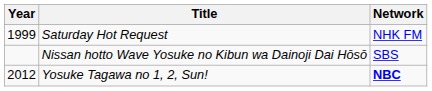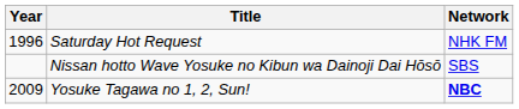Saturday Hot Request | Year: 1999 -> 1996
Yosuke Tagawa no 1, 2, Sun! | Year: 2012 -> 2009
